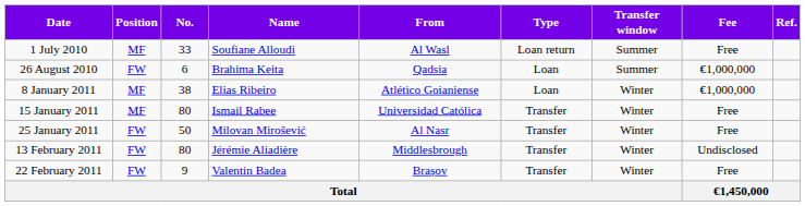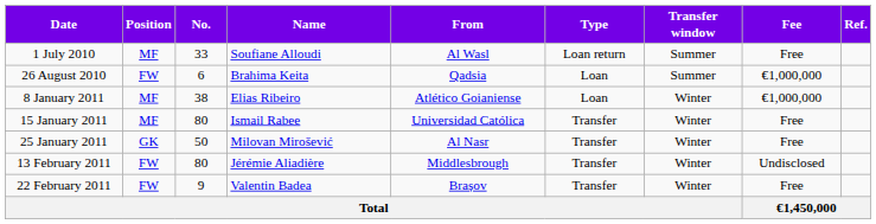25 January 2011 | Position: FW -> GK
